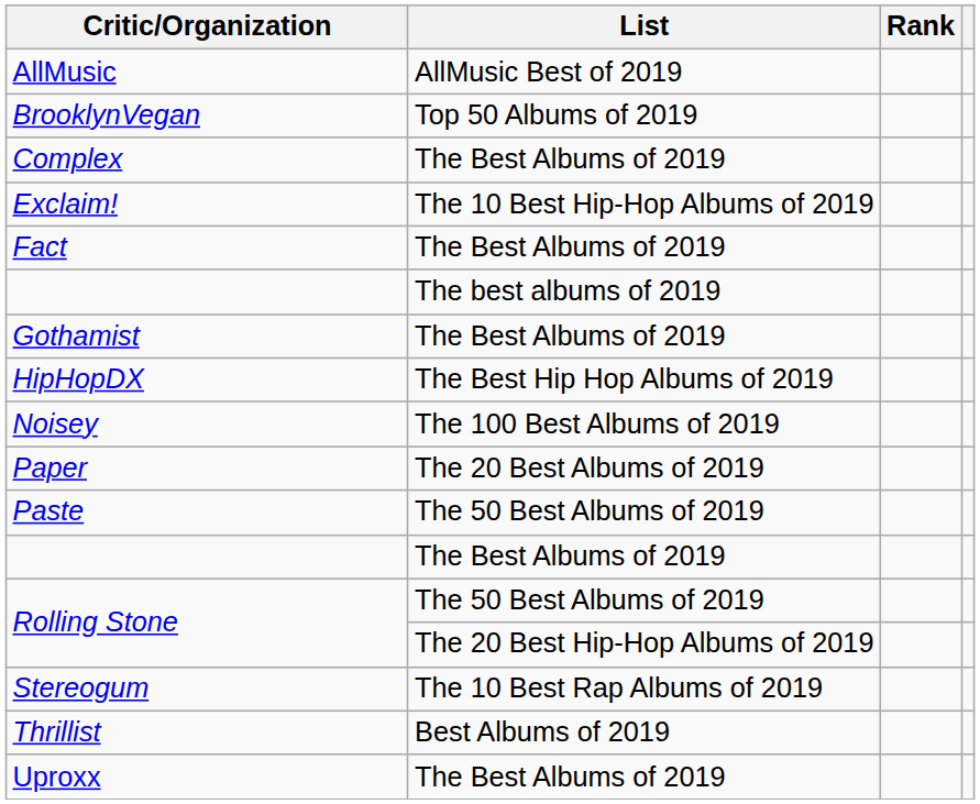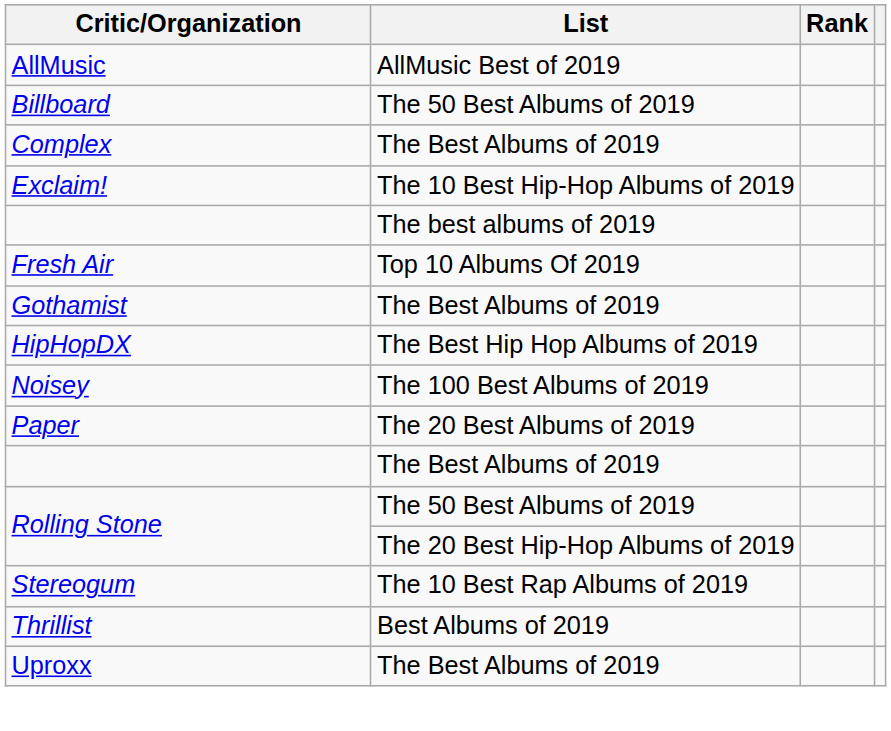+ row: Billboard | The 50 Best Albums of 2019
- row: BrooklynVegan | Top 50 Albums of 2019
- row: Fact | The Best Albums of 2019
+ row: Fresh Air | Top 10 Albums Of 2019
- row: Paste | The 50 Best Albums of 2019
